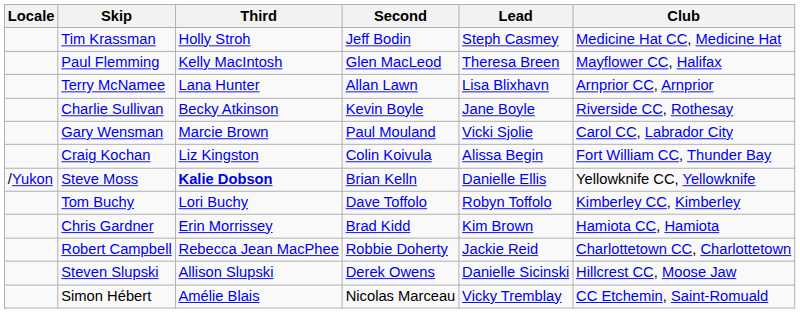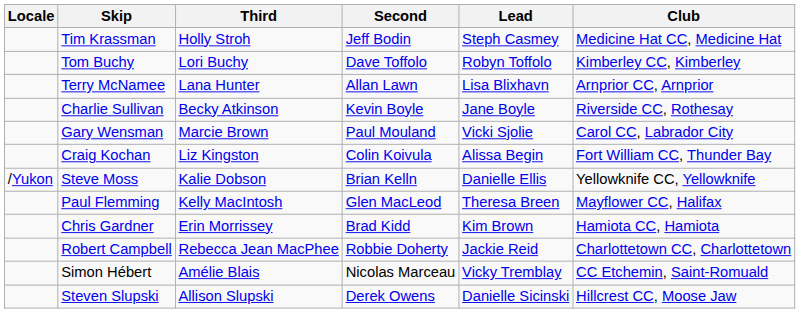rows swapped: Tom Buchy <-> Paul Flemming
Steve Moss | Third: bold -> normal
rows swapped: Simon Hébert <-> Steven Slupski
